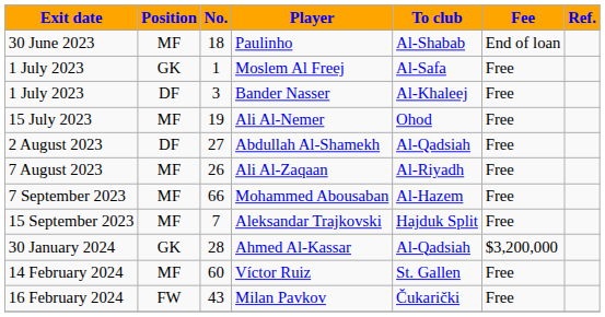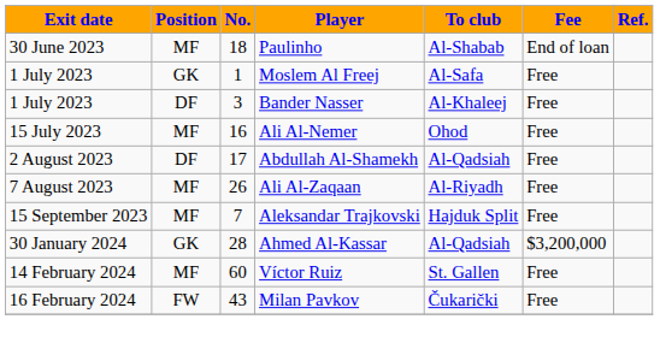Ali Al-Nemer | No.: 19 -> 16
Abdullah Al-Shamekh | No.: 27 -> 17
- row: 7 September 2023 | MF | 66 | Mohammed Abousaban | Al-Hazem | Free
